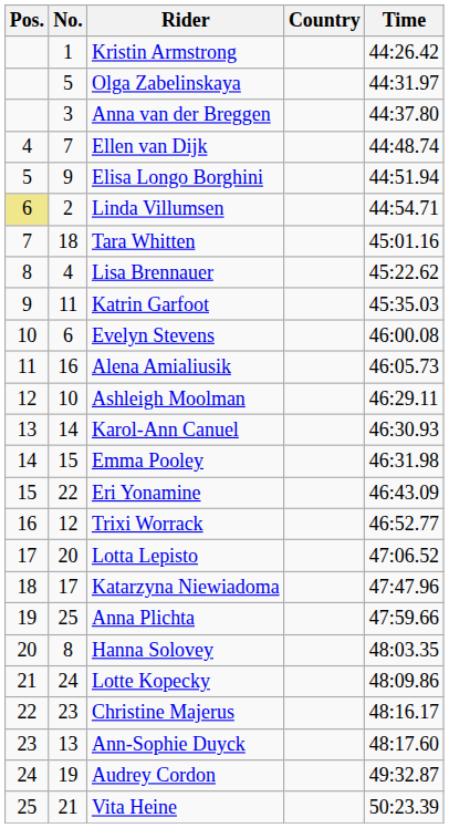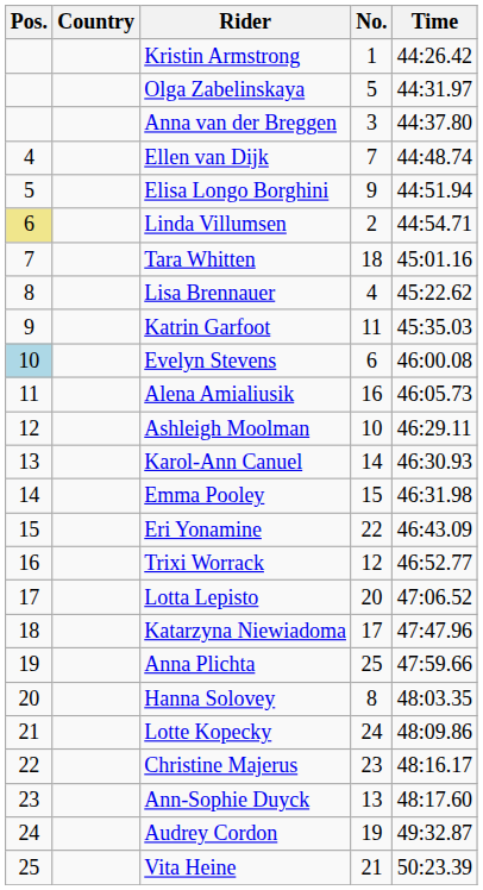columns swapped: No. <-> Country
Evelyn Stevens | Pos.: no background -> lightblue background
